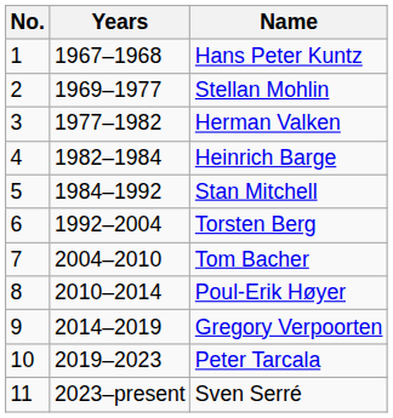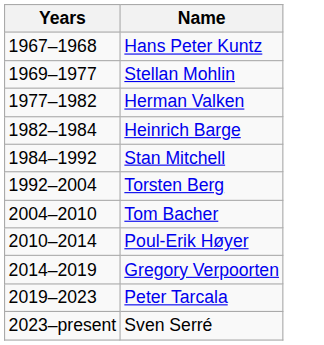- column: No. | 1 | 2 | 3 | 4 | 5 | 6 | 7 | 8 | 9 | 10 | 11
